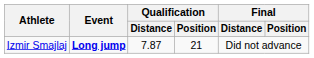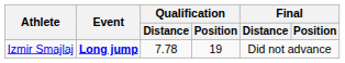Izmir Smajlaj | Qualification / Distance: 7.87 -> 7.78
Izmir Smajlaj | Qualification / Position: 21 -> 19
